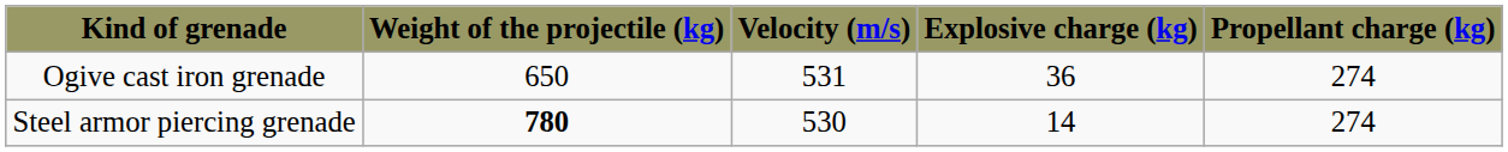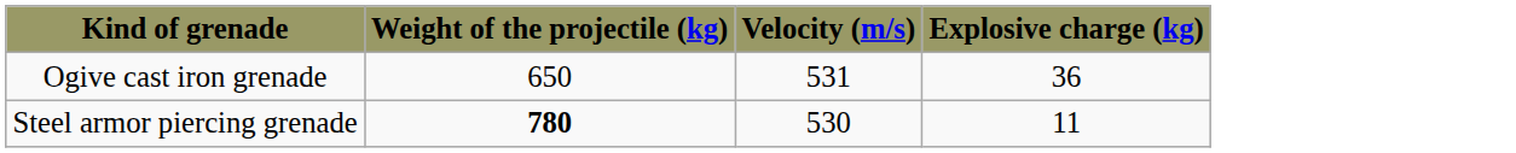- column: Propellant charge (kg) | 274 | 274
Steel armor piercing grenade | Explosive charge (kg): 14 -> 11
